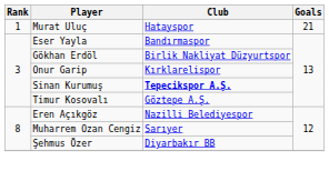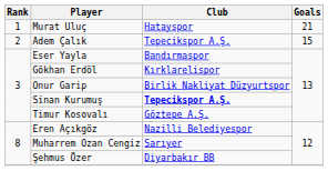+ row: 2 | Adem Çalık | Tepecikspor A.Ş. | 15
Gökhan Erdöl | Club: Birlik Nakliyat Düzyurtspor -> Kırklarelispor
Onur Garip | Club: Kırklarelispor -> Birlik Nakliyat Düzyurtspor
